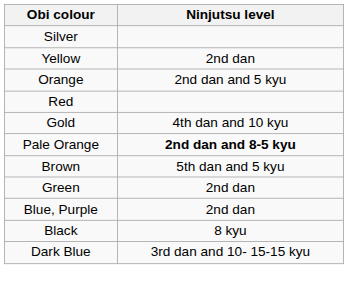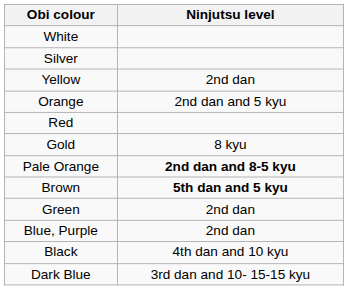+ row: White
Gold | Ninjutsu level: 4th dan and 10 kyu -> 8 kyu
Brown | Ninjutsu level: normal -> bold
Black | Ninjutsu level: 8 kyu -> 4th dan and 10 kyu
